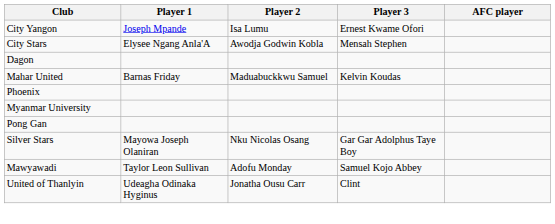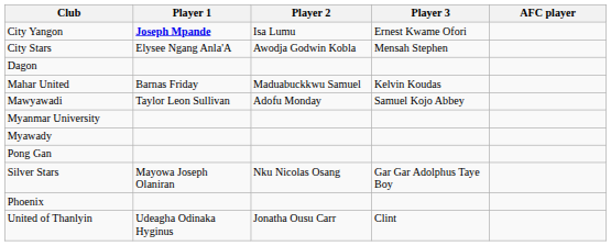City Yangon | Player 1: normal -> bold
rows swapped: Mawyawadi <-> Phoenix
+ row: Myawady
